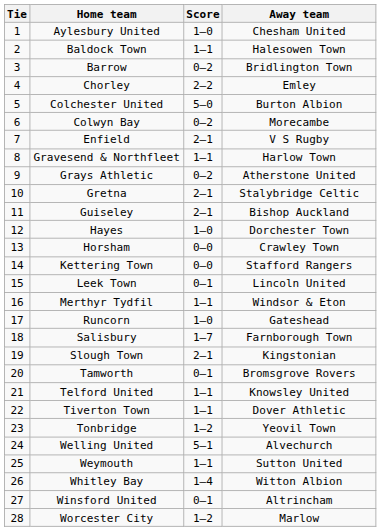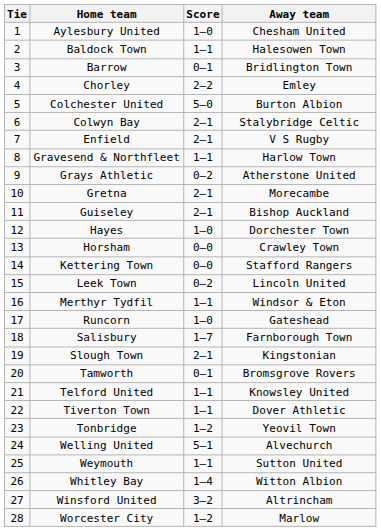Barrow | Score: 0–2 -> 0–1
Colwyn Bay | Score: 0–2 -> 2–1
Colwyn Bay | Away team: Morecambe -> Stalybridge Celtic
Gretna | Away team: Stalybridge Celtic -> Morecambe
Leek Town | Score: 0–1 -> 0–2
Winsford United | Score: 0–1 -> 3–2
